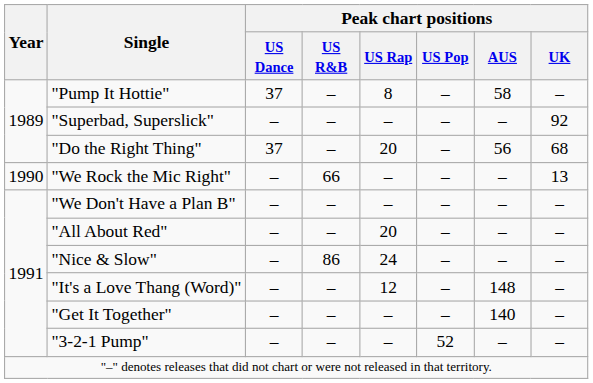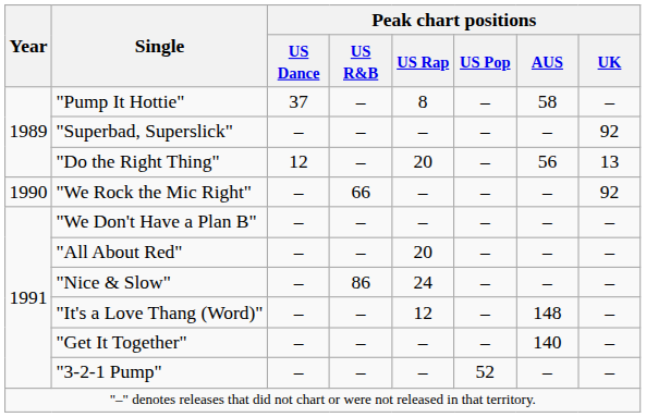"Do the Right Thing" | Peak chart positions / US Dance: 37 -> 12
"Do the Right Thing" | Peak chart positions / UK: 68 -> 13
"We Rock the Mic Right" | Peak chart positions / UK: 13 -> 92
